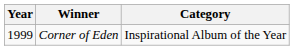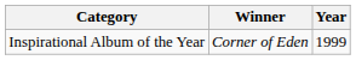columns swapped: Year <-> Category
